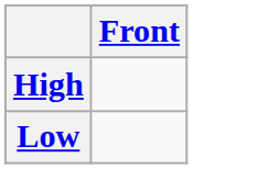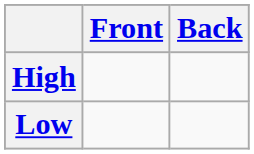+ column: Back
